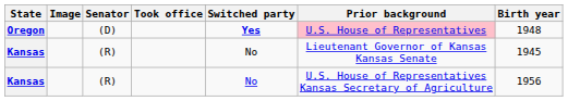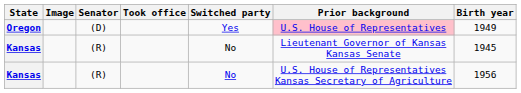Oregon | Switched party: bold -> normal
Oregon | Birth year: 1948 -> 1949
